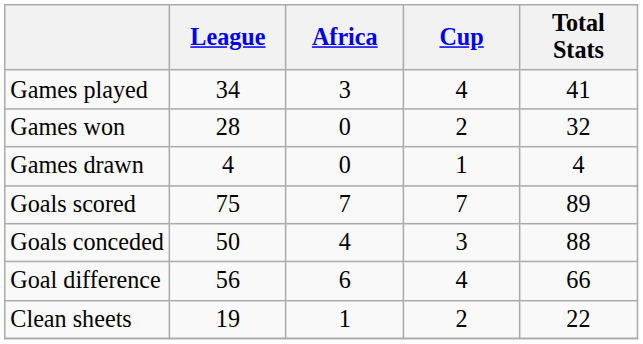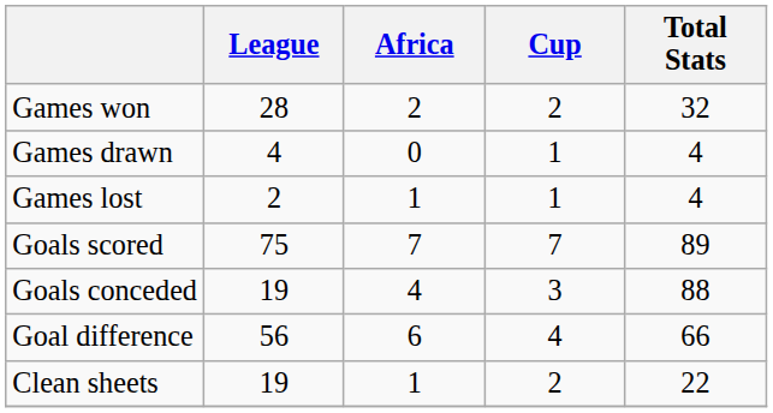- row: Games played | 34 | 3 | 4 | 41
Games won | Africa: 0 -> 2
+ row: Games lost | 2 | 1 | 1 | 4
Goals conceded | League: 50 -> 19
